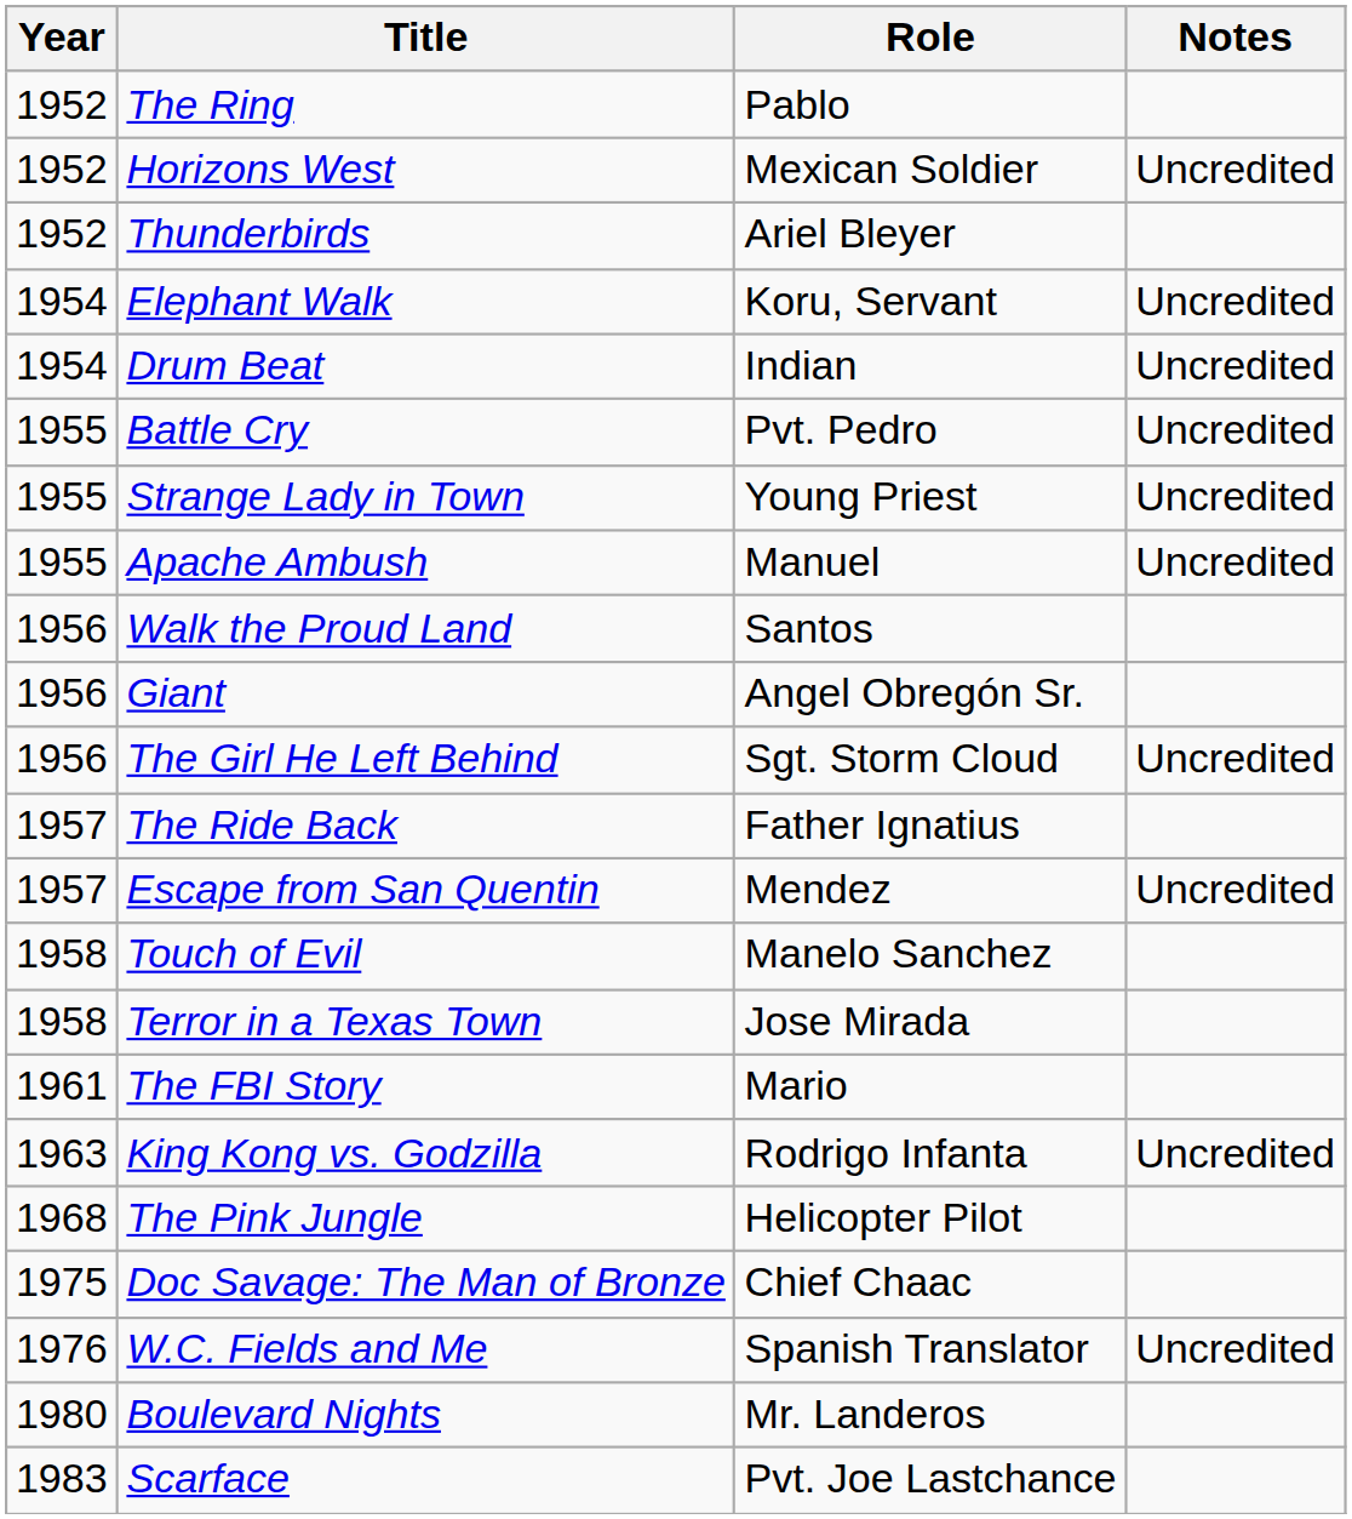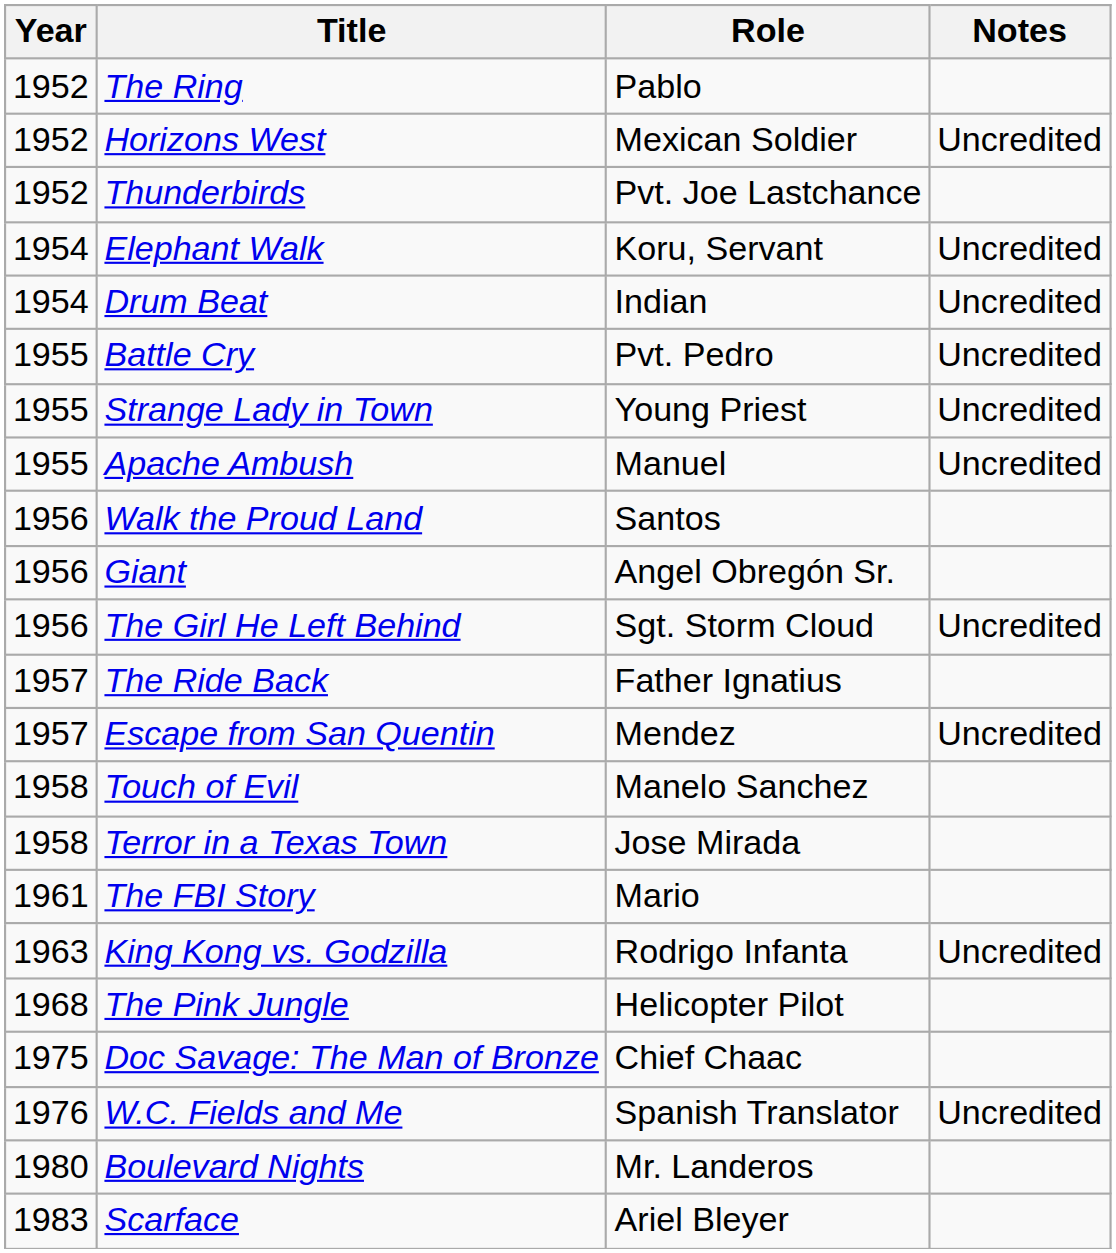Thunderbirds | Role: Ariel Bleyer -> Pvt. Joe Lastchance
Scarface | Role: Pvt. Joe Lastchance -> Ariel Bleyer
